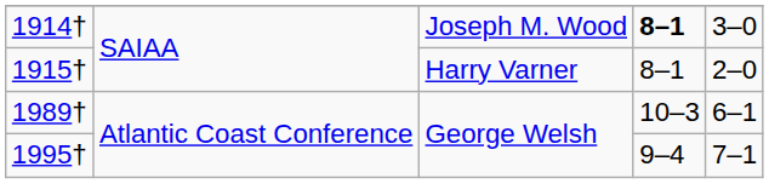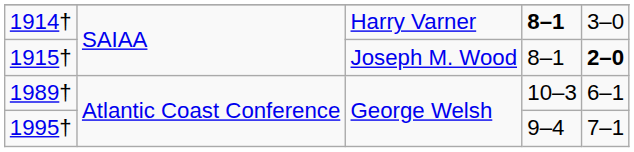1914† | column 3: Joseph M. Wood -> Harry Varner
1915† | column 3: Harry Varner -> Joseph M. Wood
1915† | column 5: normal -> bold
